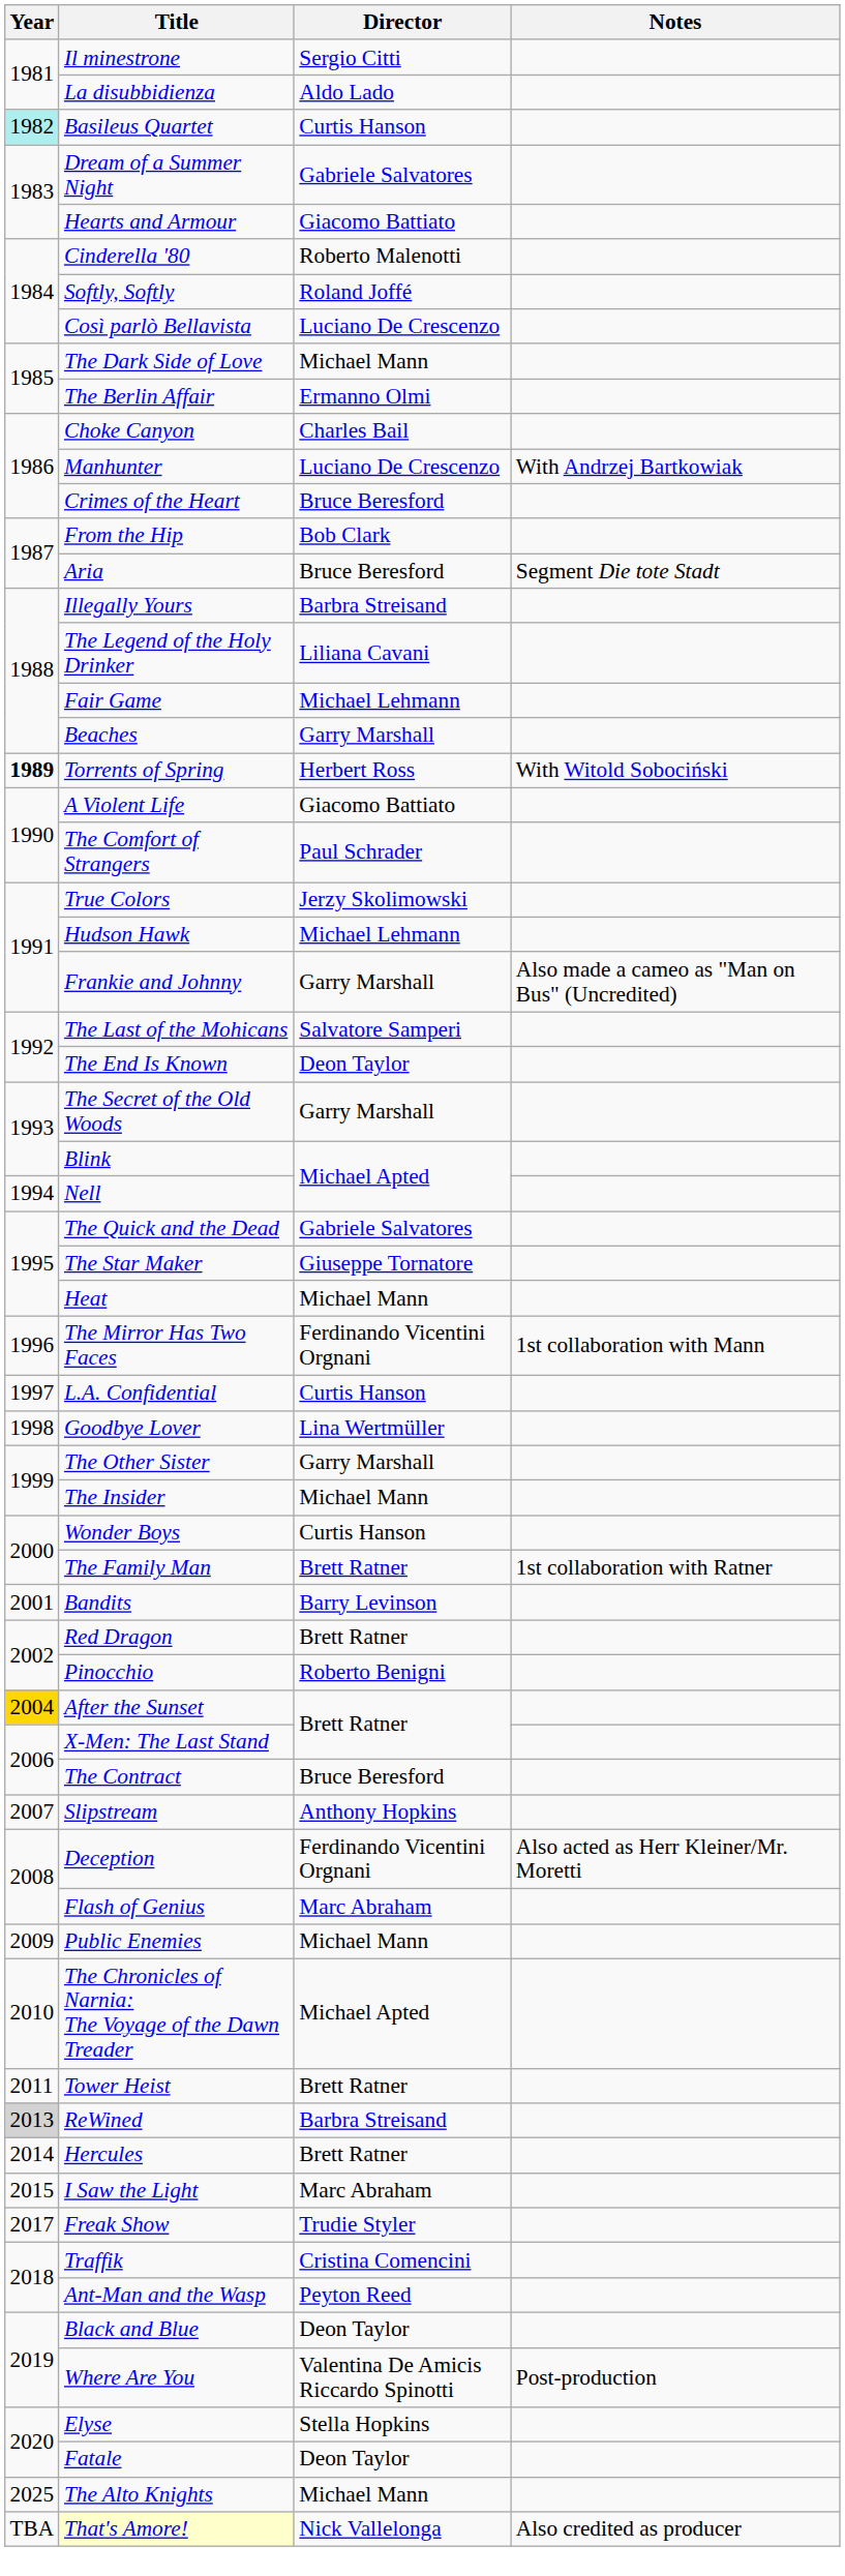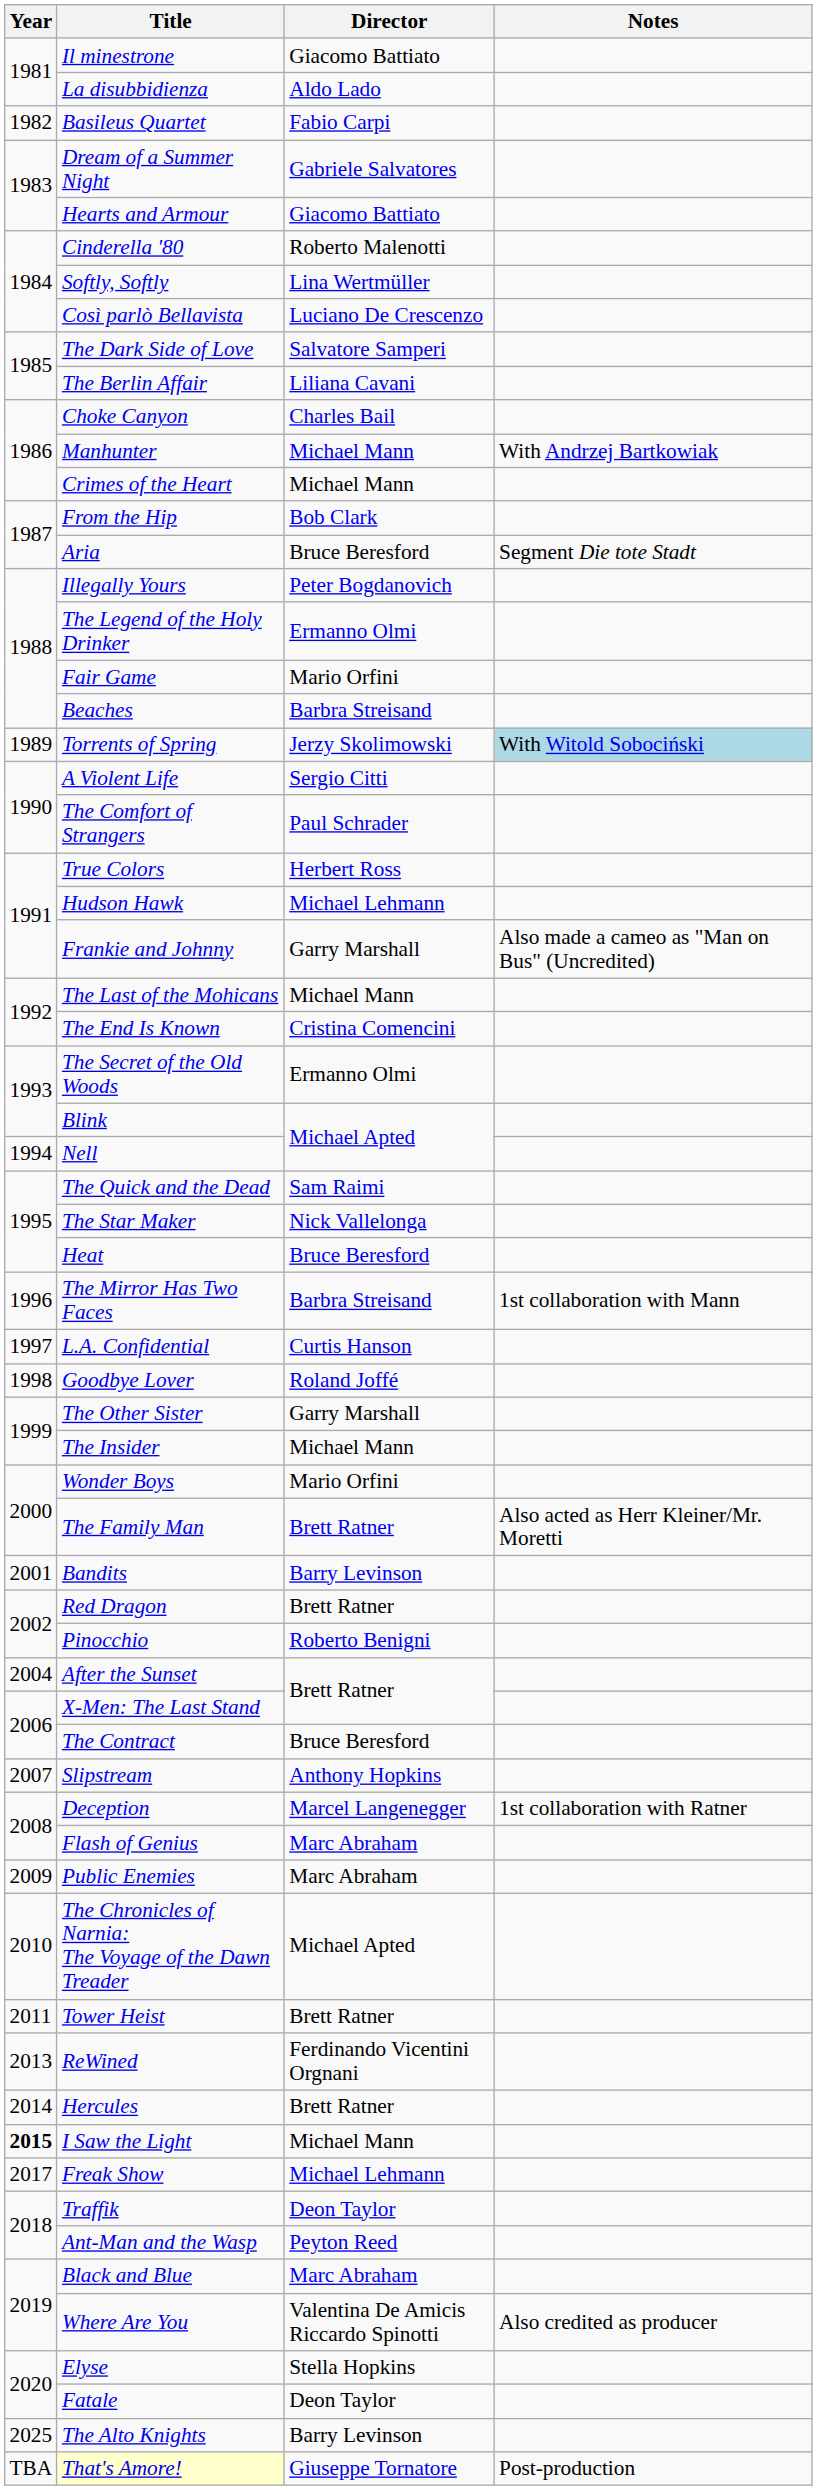Il minestrone | Director: Sergio Citti -> Giacomo Battiato
Basileus Quartet | Year: paleturquoise background -> no background
Basileus Quartet | Director: Curtis Hanson -> Fabio Carpi
Softly, Softly | Director: Roland Joffé -> Lina Wertmüller
The Dark Side of Love | Director: Michael Mann -> Salvatore Samperi
The Berlin Affair | Director: Ermanno Olmi -> Liliana Cavani
Manhunter | Director: Luciano De Crescenzo -> Michael Mann
Crimes of the Heart | Director: Bruce Beresford -> Michael Mann
Illegally Yours | Director: Barbra Streisand -> Peter Bogdanovich
The Legend of the Holy Drinker | Director: Liliana Cavani -> Ermanno Olmi
Fair Game | Director: Michael Lehmann -> Mario Orfini
Beaches | Director: Garry Marshall -> Barbra Streisand
Torrents of Spring | Year: bold -> normal
Torrents of Spring | Director: Herbert Ross -> Jerzy Skolimowski
Torrents of Spring | Notes: no background -> lightblue background
A Violent Life | Director: Giacomo Battiato -> Sergio Citti
True Colors | Director: Jerzy Skolimowski -> Herbert Ross
The Last of the Mohicans | Director: Salvatore Samperi -> Michael Mann
The End Is Known | Director: Deon Taylor -> Cristina Comencini
The Secret of the Old Woods | Director: Garry Marshall -> Ermanno Olmi
The Quick and the Dead | Director: Gabriele Salvatores -> Sam Raimi
The Star Maker | Director: Giuseppe Tornatore -> Nick Vallelonga
Heat | Director: Michael Mann -> Bruce Beresford
The Mirror Has Two Faces | Director: Ferdinando Vicentini Orgnani -> Barbra Streisand
Goodbye Lover | Director: Lina Wertmüller -> Roland Joffé
Wonder Boys | Director: Curtis Hanson -> Mario Orfini
The Family Man | Notes: 1st collaboration with Ratner -> Also acted as Herr Kleiner/Mr. Moretti
After the Sunset | Year: gold background -> no background
Deception | Director: Ferdinando Vicentini Orgnani -> Marcel Langenegger
Deception | Notes: Also acted as Herr Kleiner/Mr. Moretti -> 1st collaboration with Ratner
Public Enemies | Director: Michael Mann -> Marc Abraham
ReWined | Year: lightgrey background -> no background
ReWined | Director: Barbra Streisand -> Ferdinando Vicentini Orgnani
I Saw the Light | Year: normal -> bold
I Saw the Light | Director: Marc Abraham -> Michael Mann
Freak Show | Director: Trudie Styler -> Michael Lehmann
Traffik | Director: Cristina Comencini -> Deon Taylor
Black and Blue | Director: Deon Taylor -> Marc Abraham
Where Are You | Notes: Post-production -> Also credited as producer
The Alto Knights | Director: Michael Mann -> Barry Levinson
That's Amore! | Director: Nick Vallelonga -> Giuseppe Tornatore
That's Amore! | Notes: Also credited as producer -> Post-production
